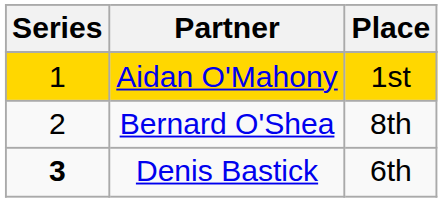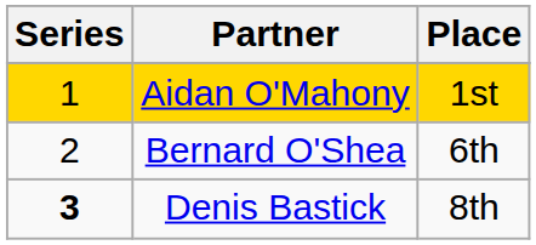Bernard O'Shea | Place: 8th -> 6th
Denis Bastick | Place: 6th -> 8th
